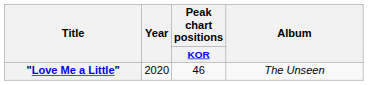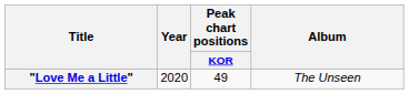"Love Me a Little" | Peak chart positions / KOR: 46 -> 49
